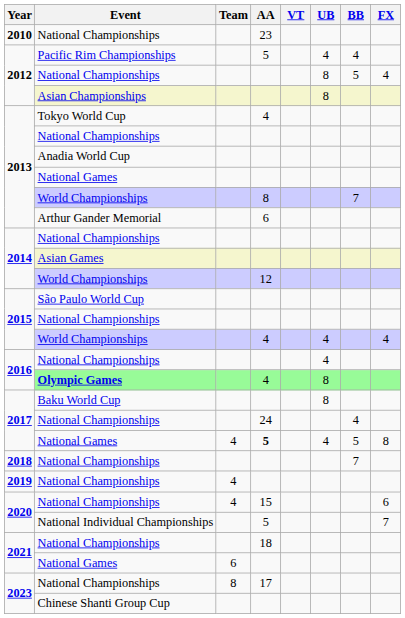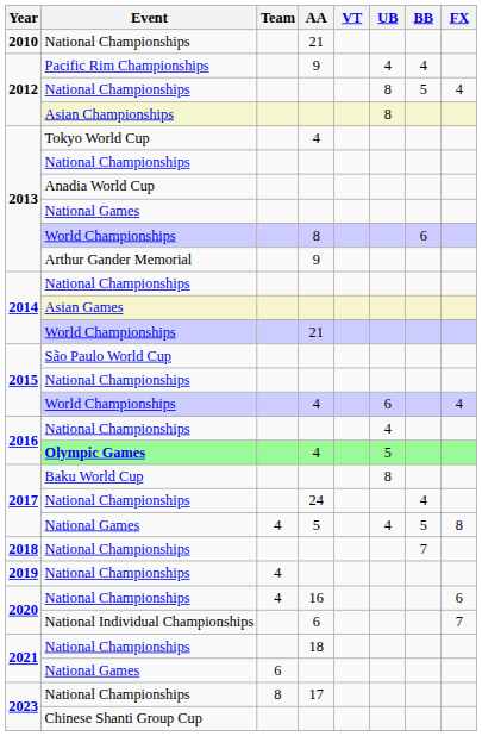2010 / National Championships | AA: 23 -> 21
Pacific Rim Championships | AA: 5 -> 9
2013 / World Championships | BB: 7 -> 6
Arthur Gander Memorial | AA: 6 -> 9
2014 / World Championships | AA: 12 -> 21
2015 / World Championships | UB: 4 -> 6
Olympic Games | UB: 8 -> 5
2017 / National Games | AA: bold -> normal
2020 / National Championships | AA: 15 -> 16
National Individual Championships | AA: 5 -> 6
